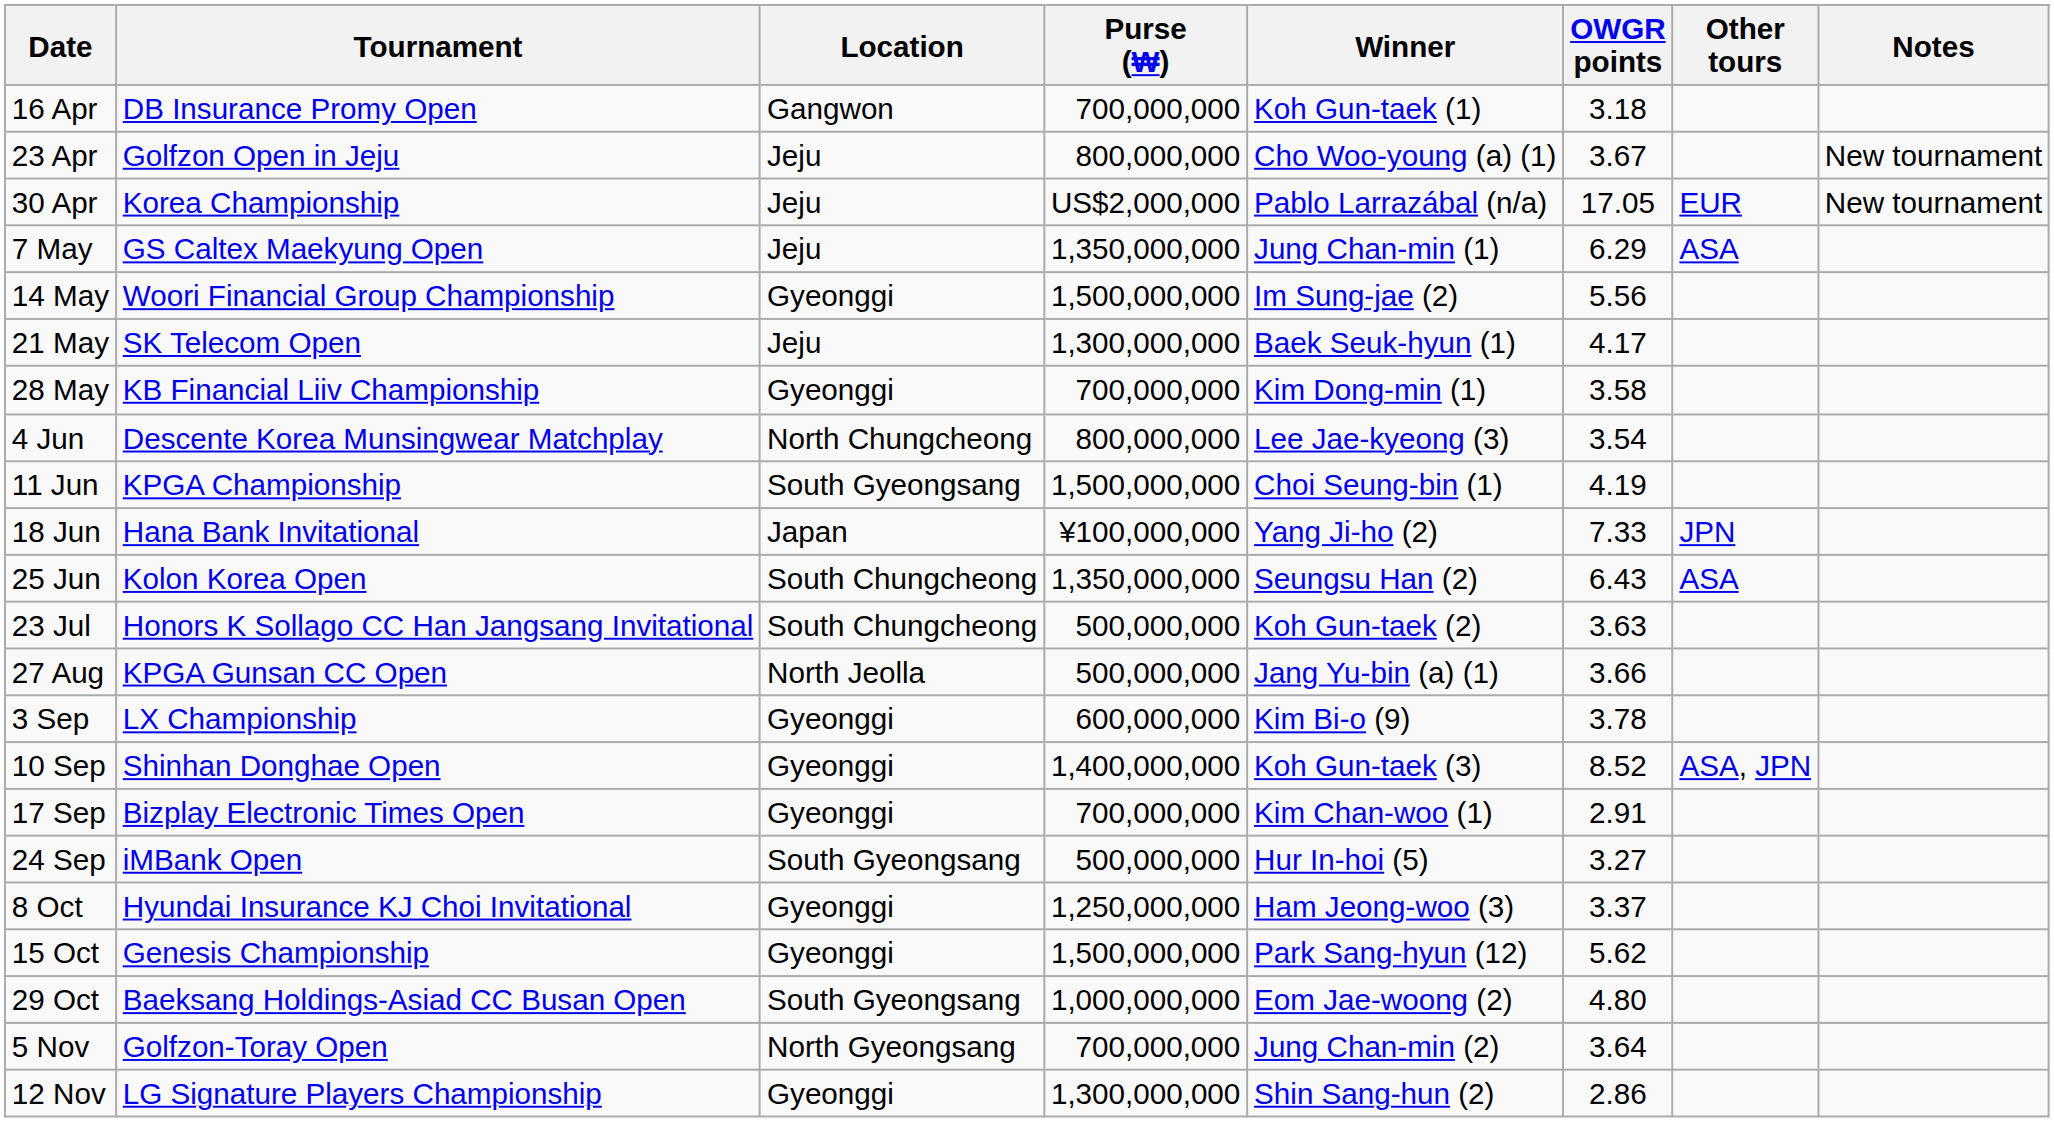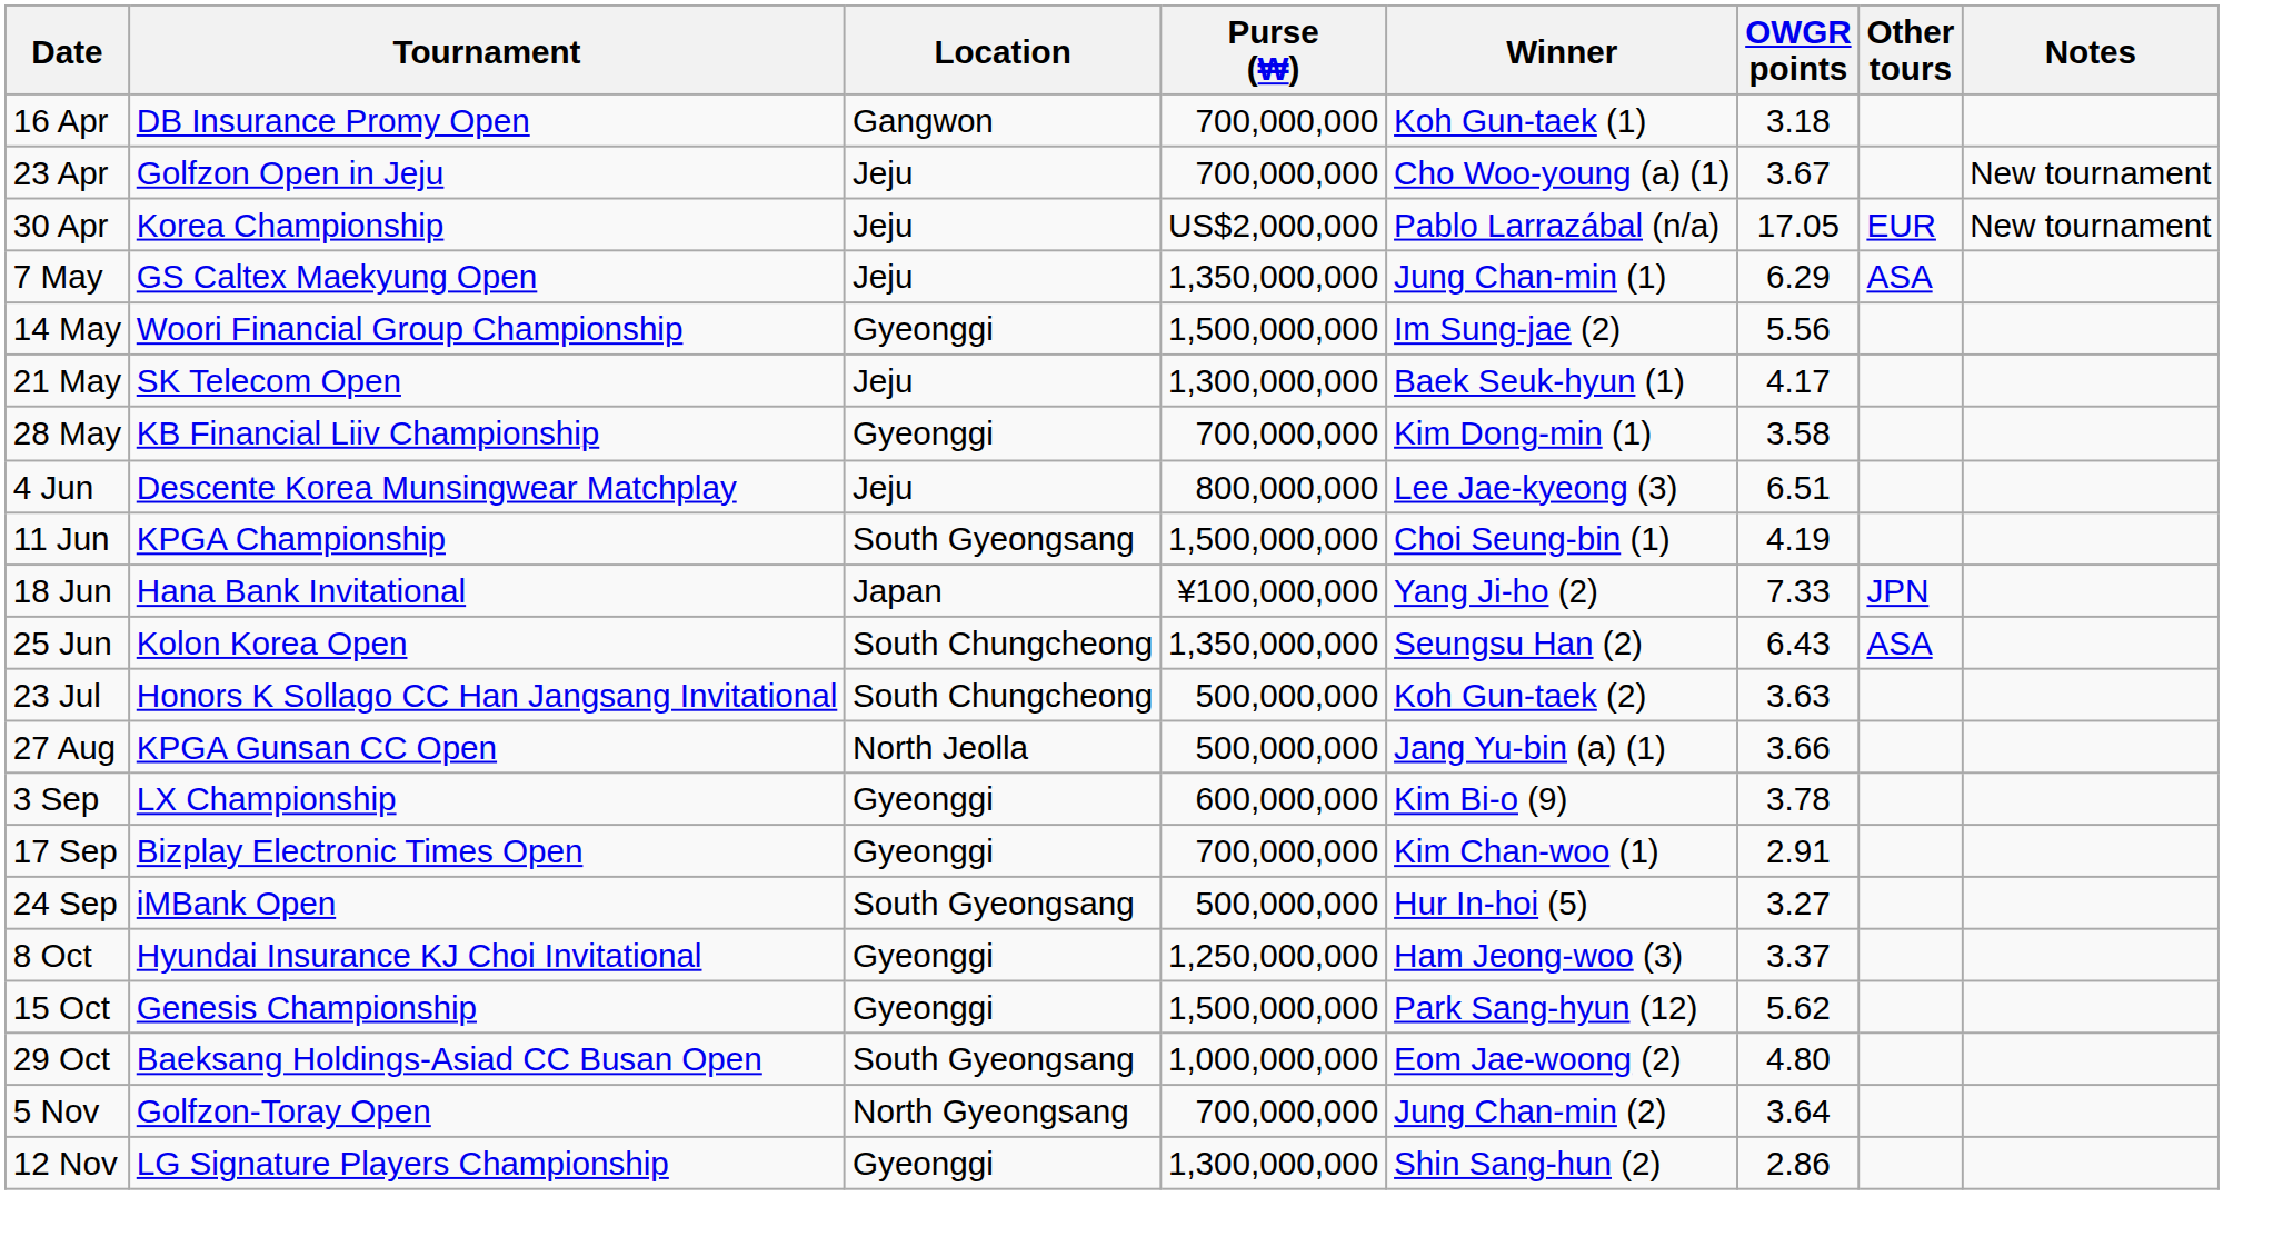23 Apr | Purse (₩): 800,000,000 -> 700,000,000
4 Jun | Location: North Chungcheong -> Jeju
4 Jun | OWGR points: 3.54 -> 6.51
- row: 10 Sep | Shinhan Donghae Open | Gyeonggi | 1,400,000,000 | Koh Gun-taek (3) | 8.52 | ASA, JPN
